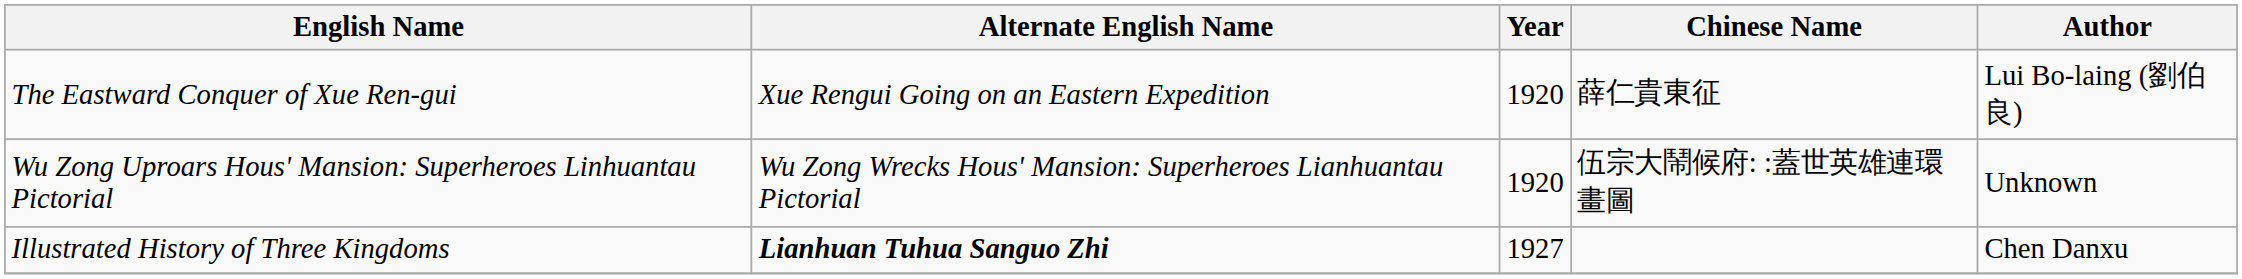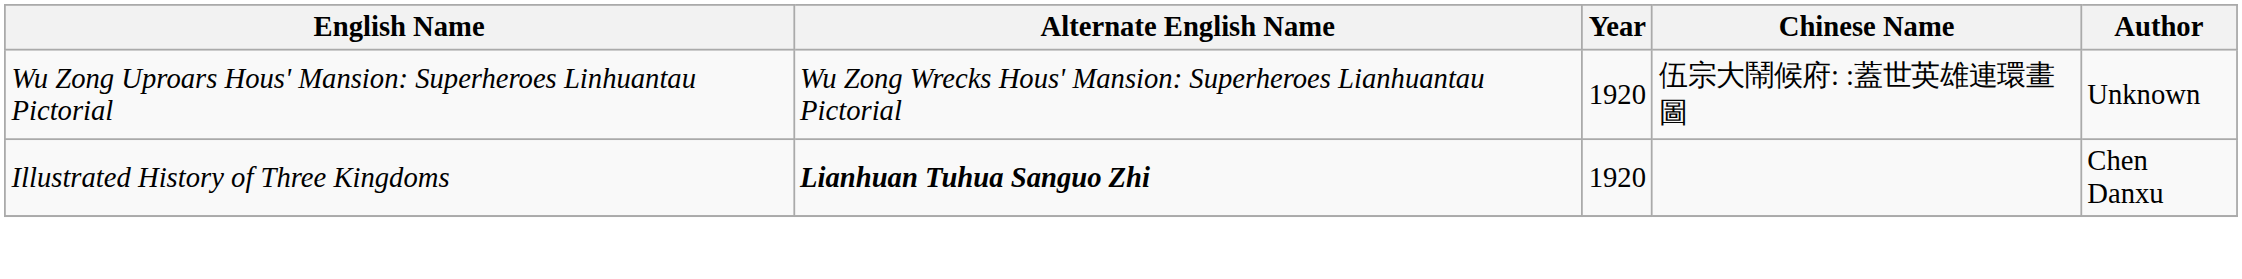- row: The Eastward Conquer of Xue Ren-gui | Xue Rengui Going on an Eastern Expedition | 1920 | 薛仁貴東征 | Lui Bo-laing (劉伯良)
Illustrated History of Three Kingdoms | Year: 1927 -> 1920
